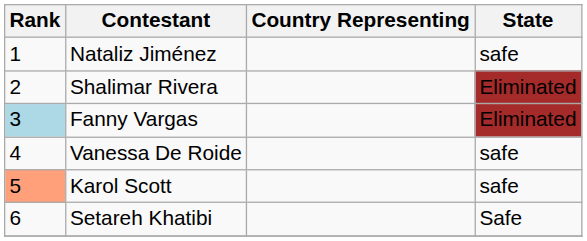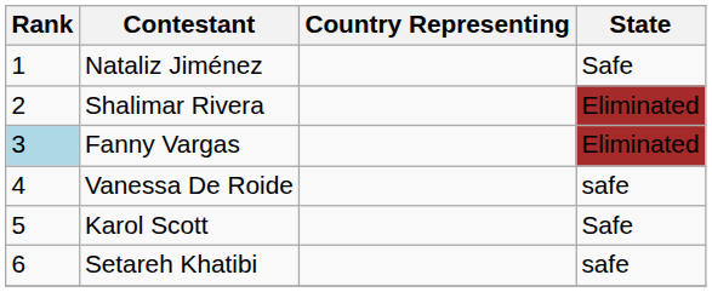Nataliz Jiménez | State: safe -> Safe
Karol Scott | Rank: lightsalmon background -> no background
Karol Scott | State: safe -> Safe
Setareh Khatibi | State: Safe -> safe
